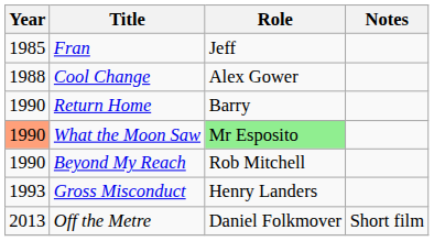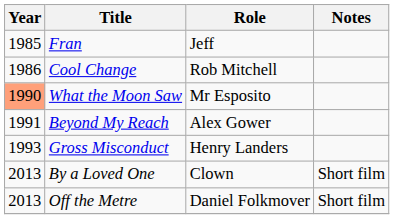Cool Change | Year: 1988 -> 1986
Cool Change | Role: Alex Gower -> Rob Mitchell
- row: 1990 | Return Home | Barry
What the Moon Saw | Role: lightgreen background -> no background
Beyond My Reach | Year: 1990 -> 1991
Beyond My Reach | Role: Rob Mitchell -> Alex Gower
+ row: 2013 | By a Loved One | Clown | Short film
